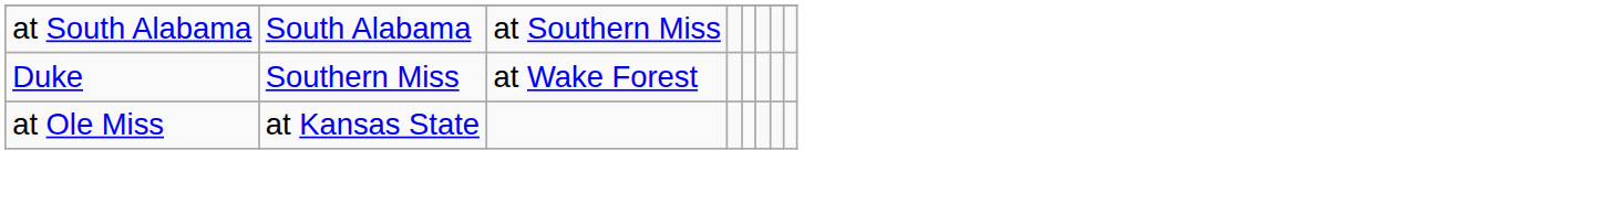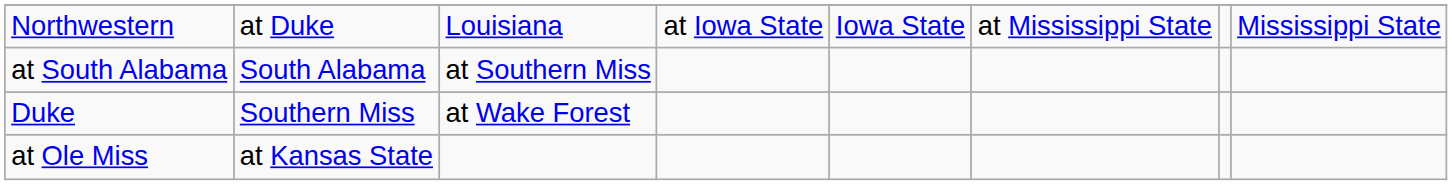+ row: Northwestern | at Duke | Louisiana | at Iowa State | Iowa State | at Mississippi State | Mississippi State
